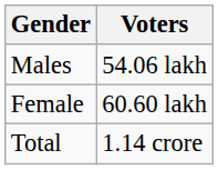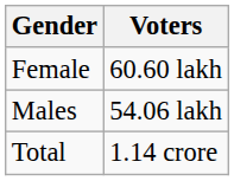rows swapped: Female <-> Males
